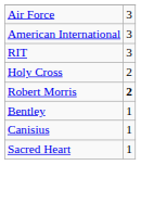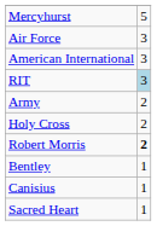+ row: Mercyhurst | 5
RIT | column 2: no background -> lightblue background
+ row: Army | 2
